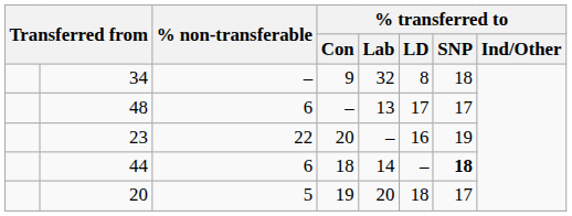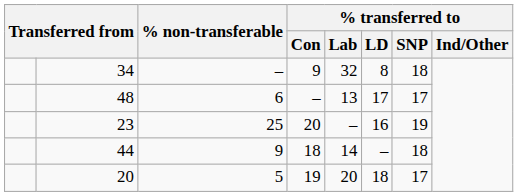23 | % non-transferable: 22 -> 25
44 | % non-transferable: 6 -> 9
44 | % transferred to / SNP: bold -> normal
